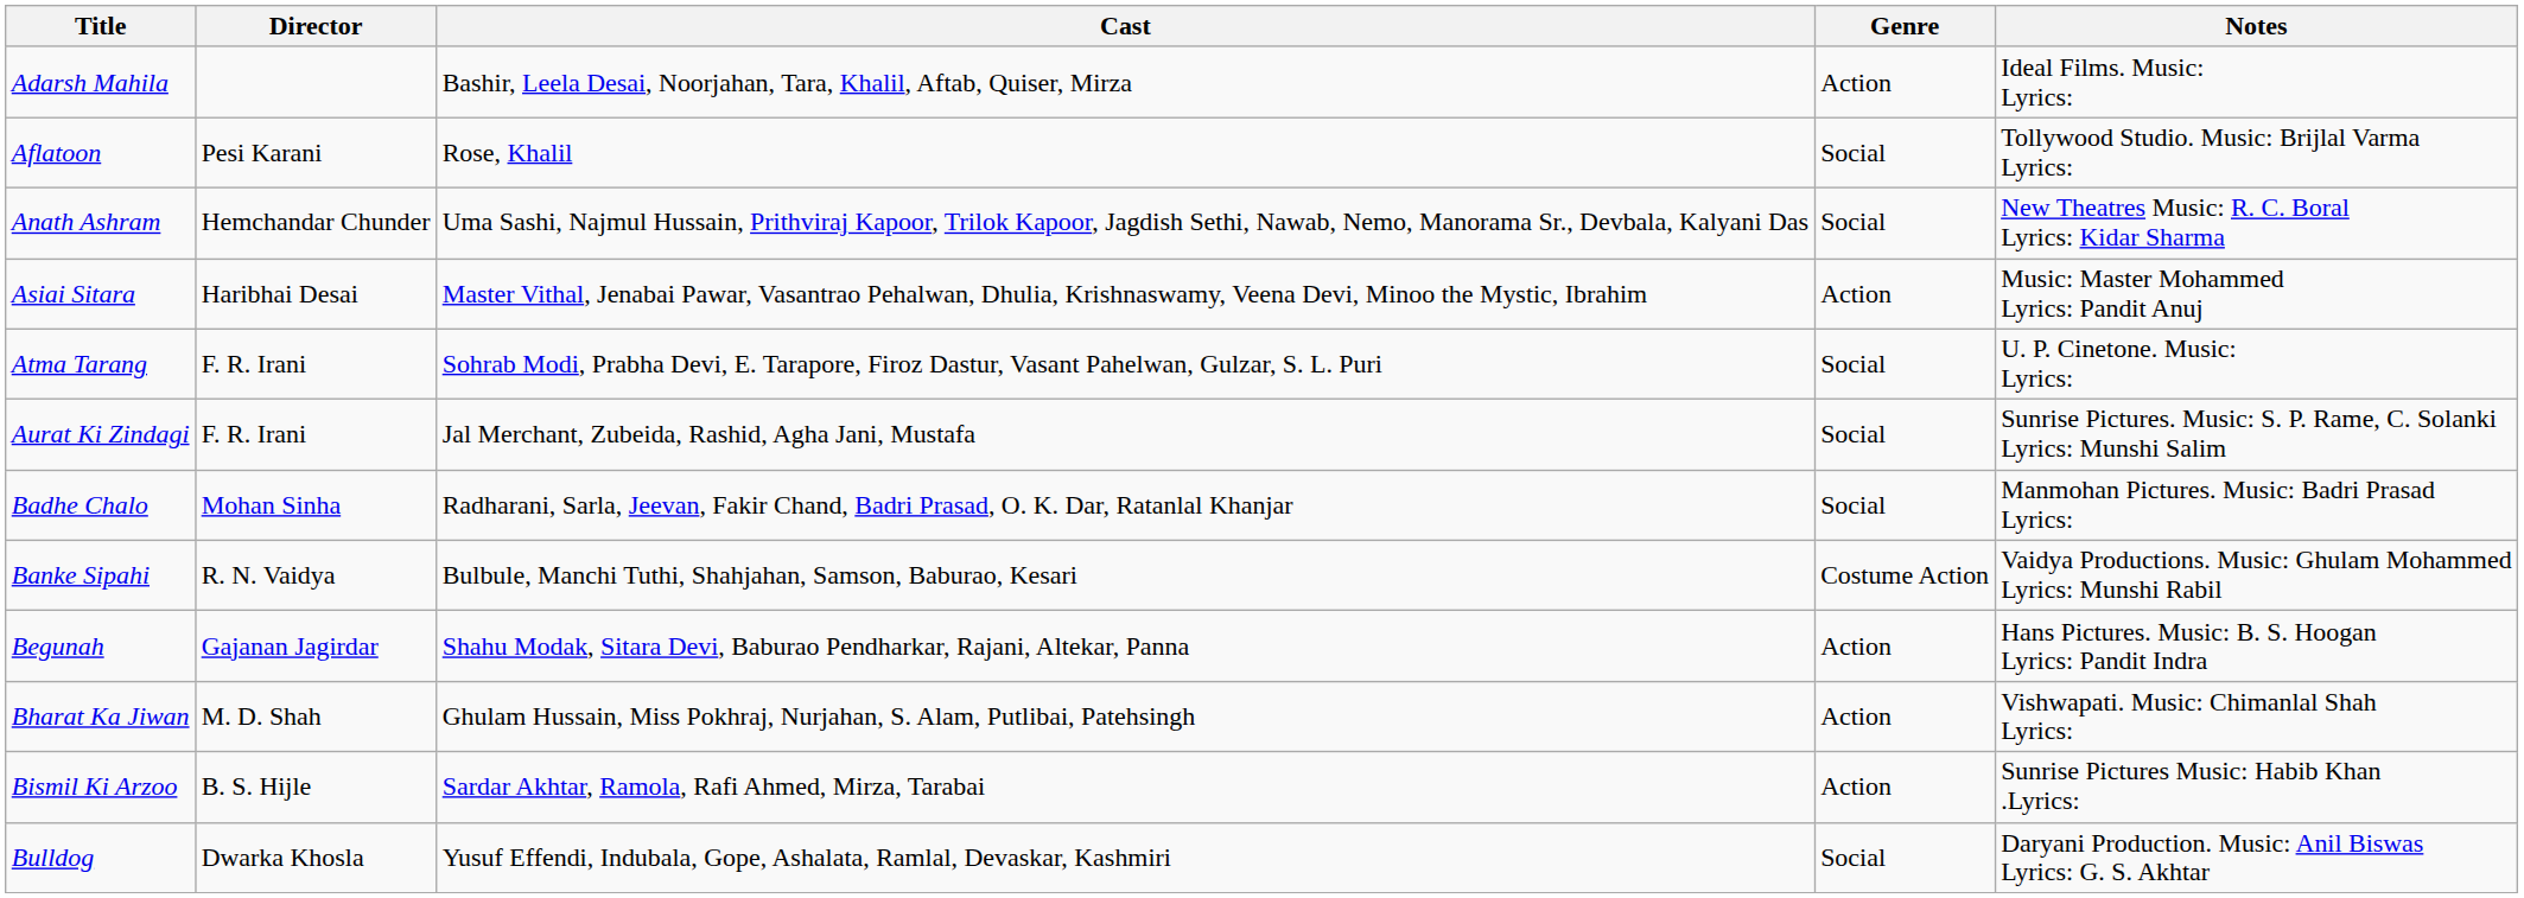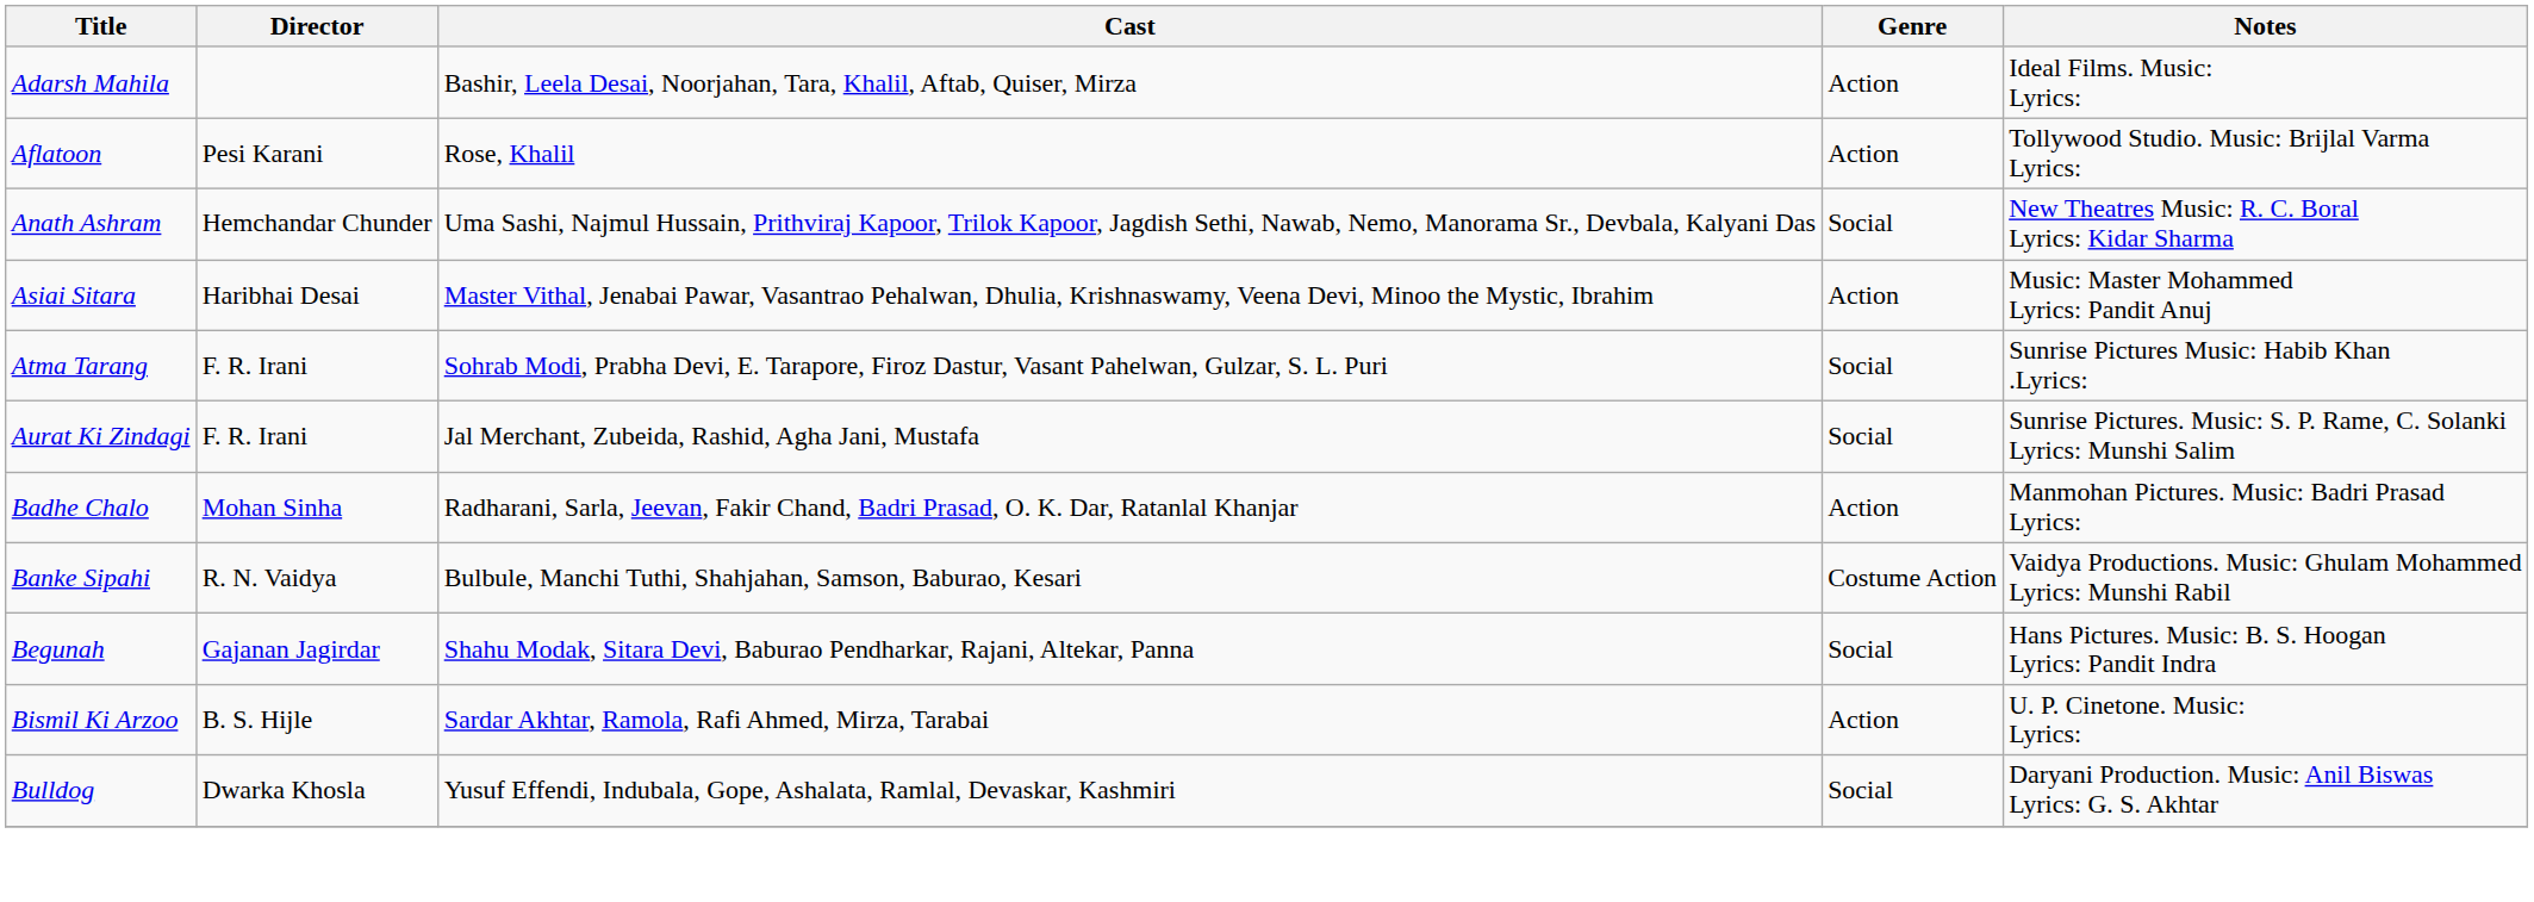Aflatoon | Genre: Social -> Action
Atma Tarang | Notes: U. P. Cinetone. Music: Lyrics: -> Sunrise Pictures Music: Habib Khan .Lyrics:
Badhe Chalo | Genre: Social -> Action
Begunah | Genre: Action -> Social
- row: Bharat Ka Jiwan | M. D. Shah | Ghulam Hussain, Miss Pokhraj, Nurjahan, S. Alam, Putlibai, Patehsingh | Action | Vishwapati. Music: Chimanlal Shah Lyrics:
Bismil Ki Arzoo | Notes: Sunrise Pictures Music: Habib Khan .Lyrics: -> U. P. Cinetone. Music: Lyrics:
